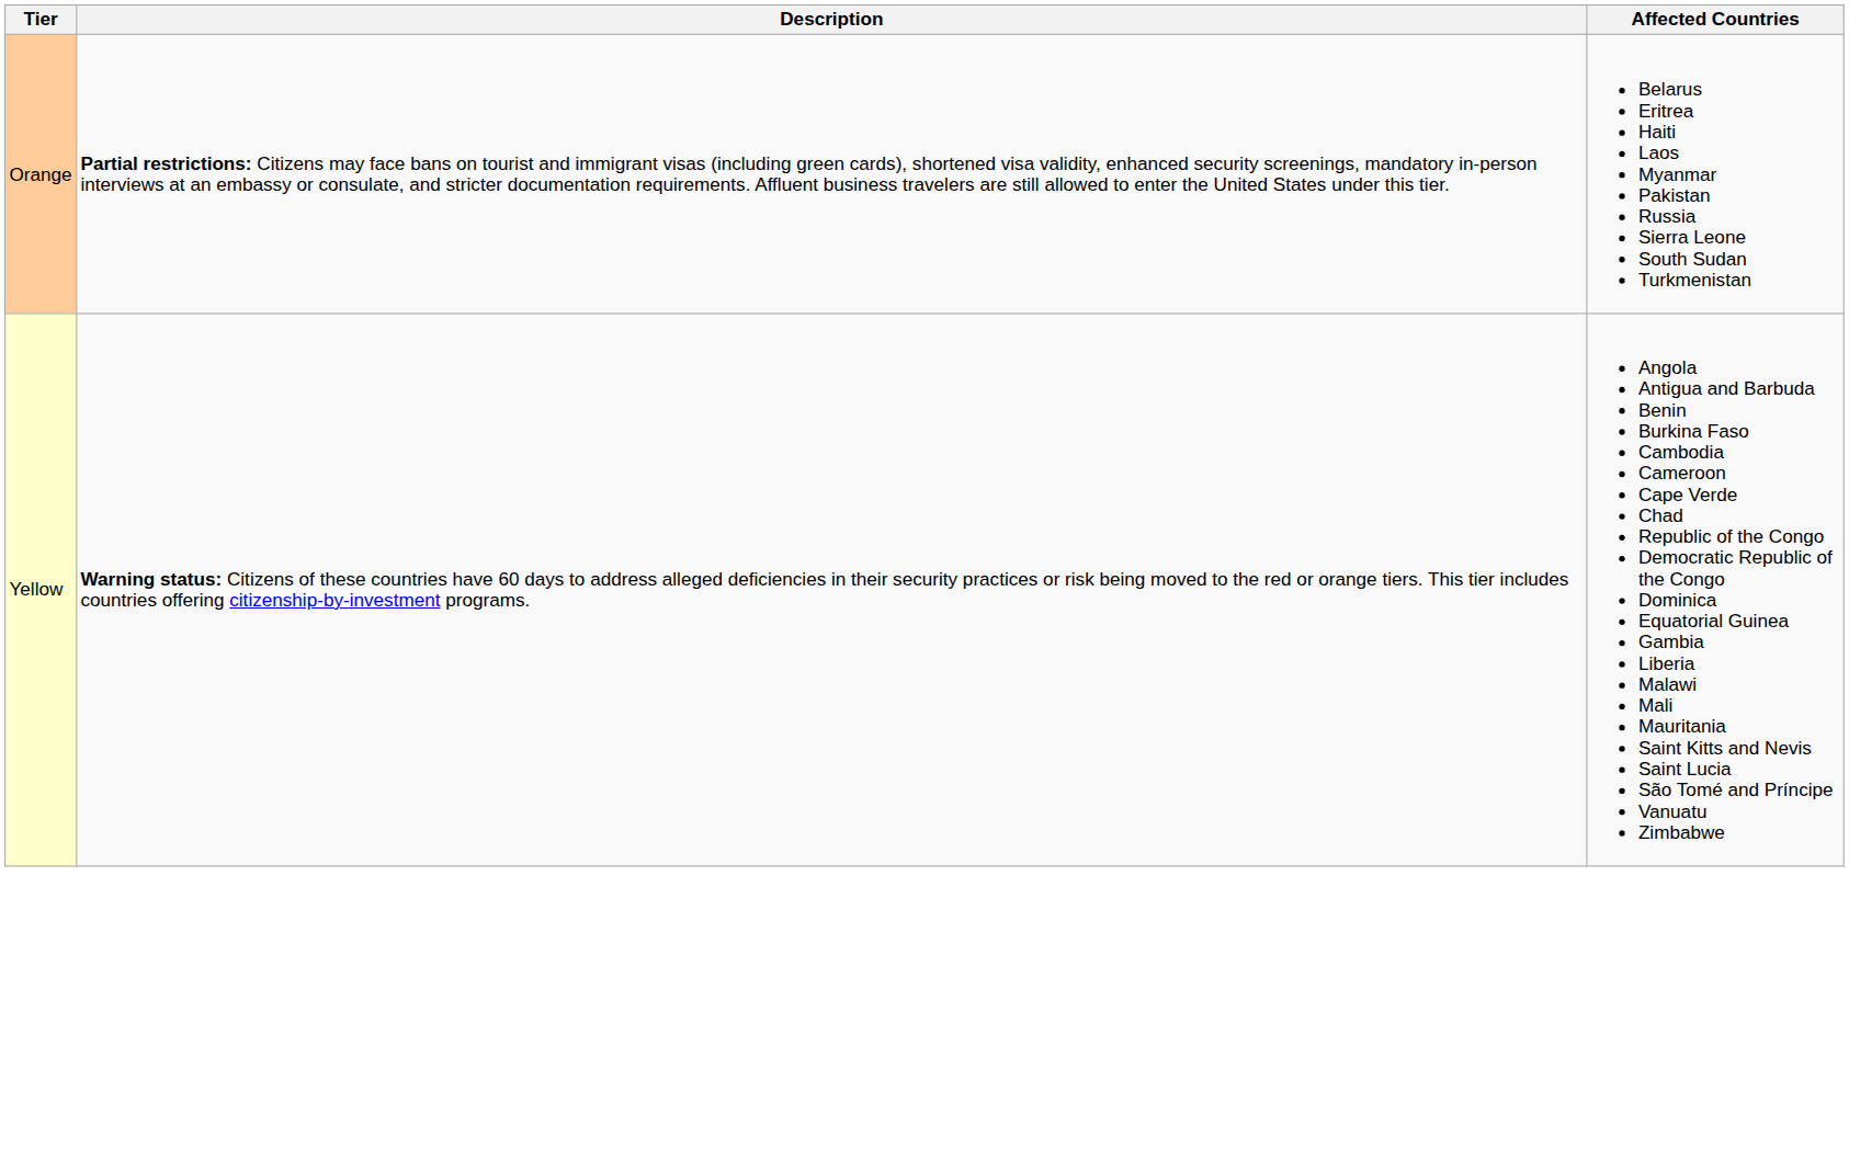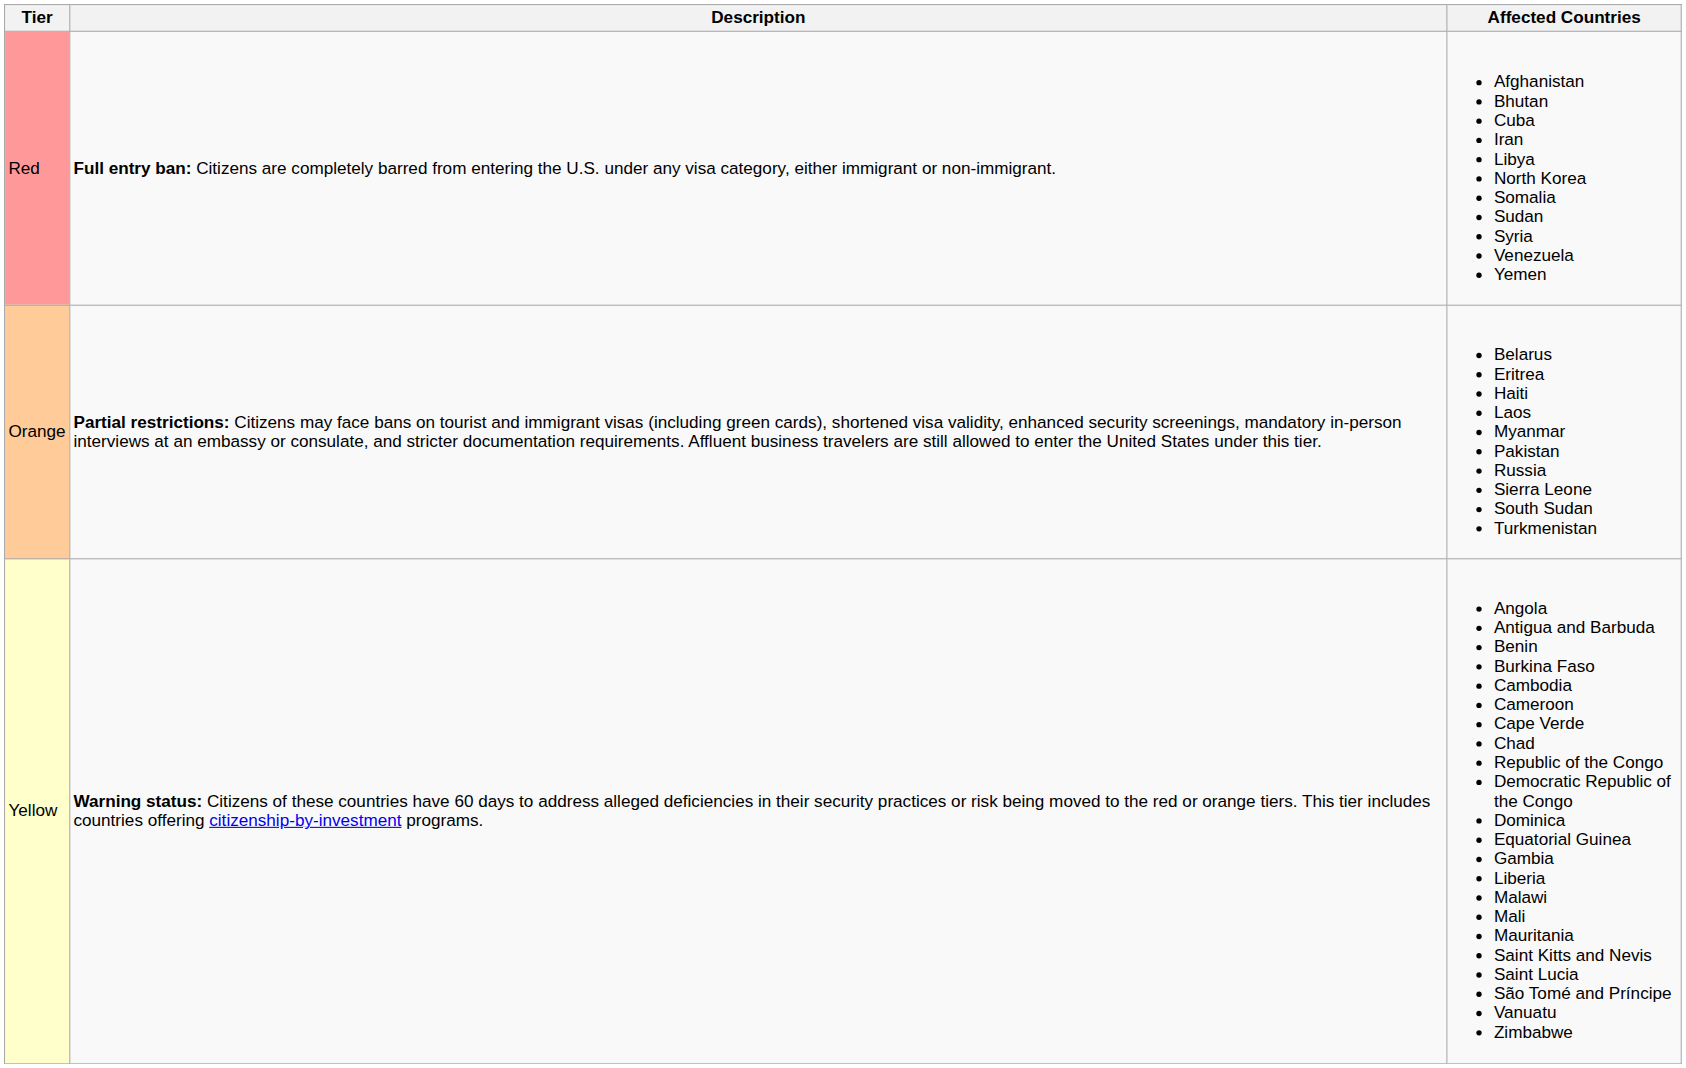+ row: Red | Full entry ban: Citizens are completely barred from entering the U.S. under any visa category, either immigrant or non-immigrant. | Afghanistan Bhutan Cuba Iran Libya North Korea Somalia Sudan Syria Venezuela Yemen
